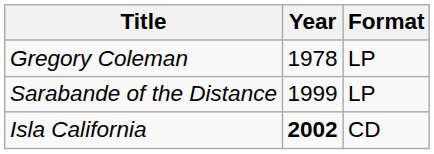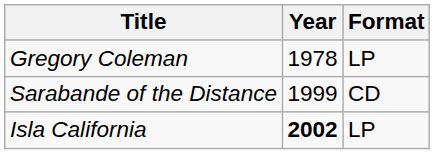Sarabande of the Distance | Format: LP -> CD
Isla California | Format: CD -> LP
